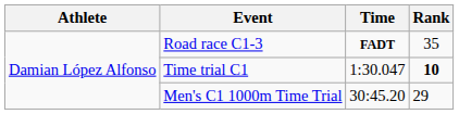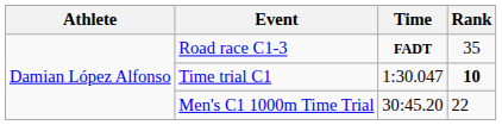Men's C1 1000m Time Trial | Rank: 29 -> 22
